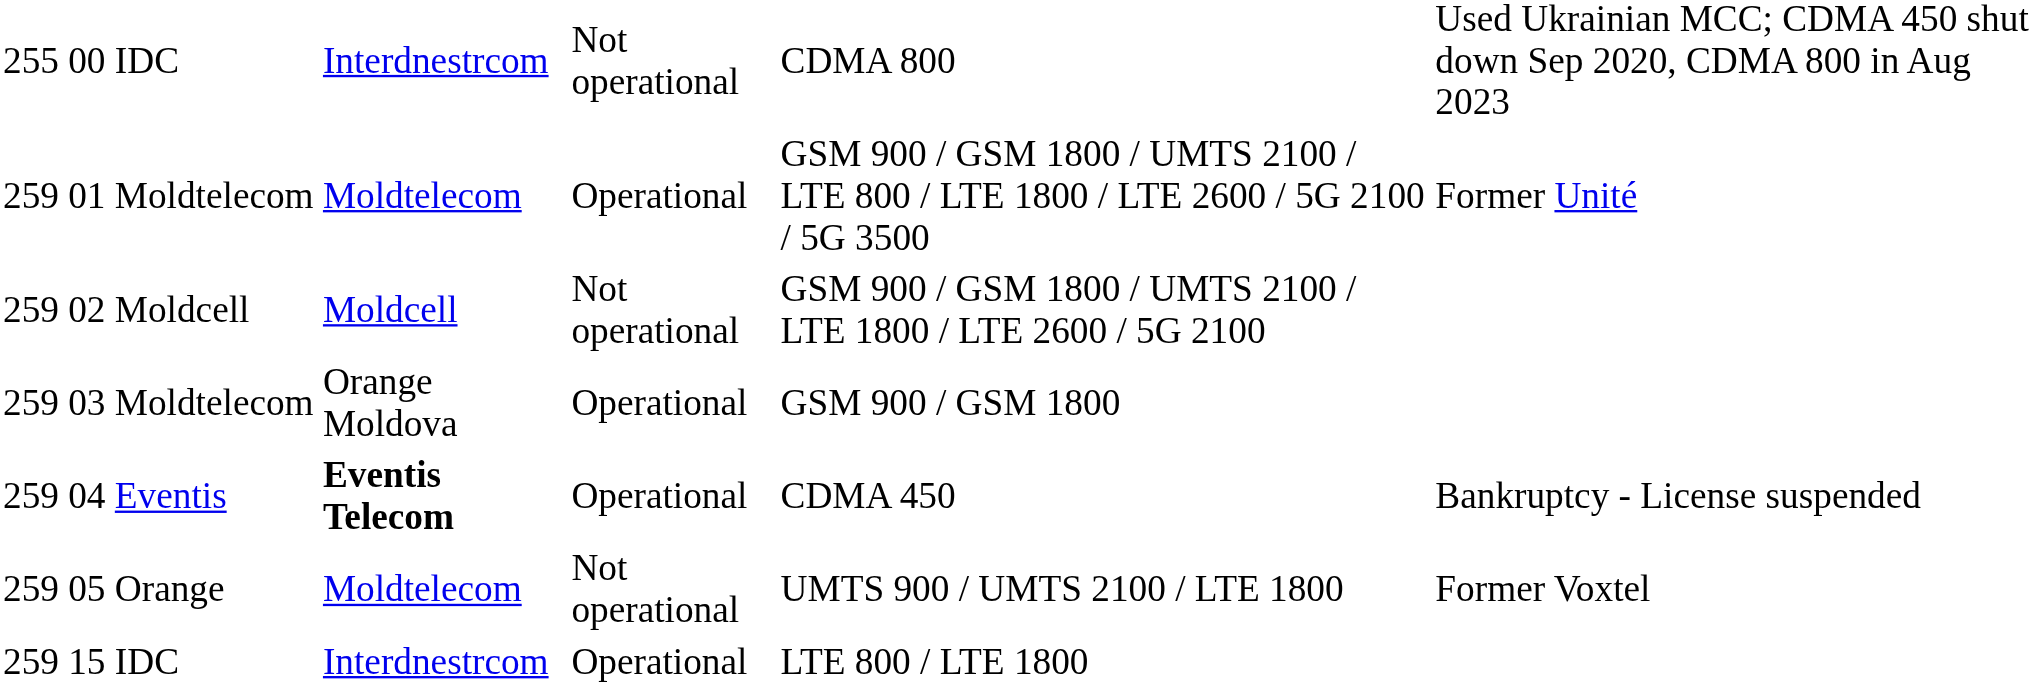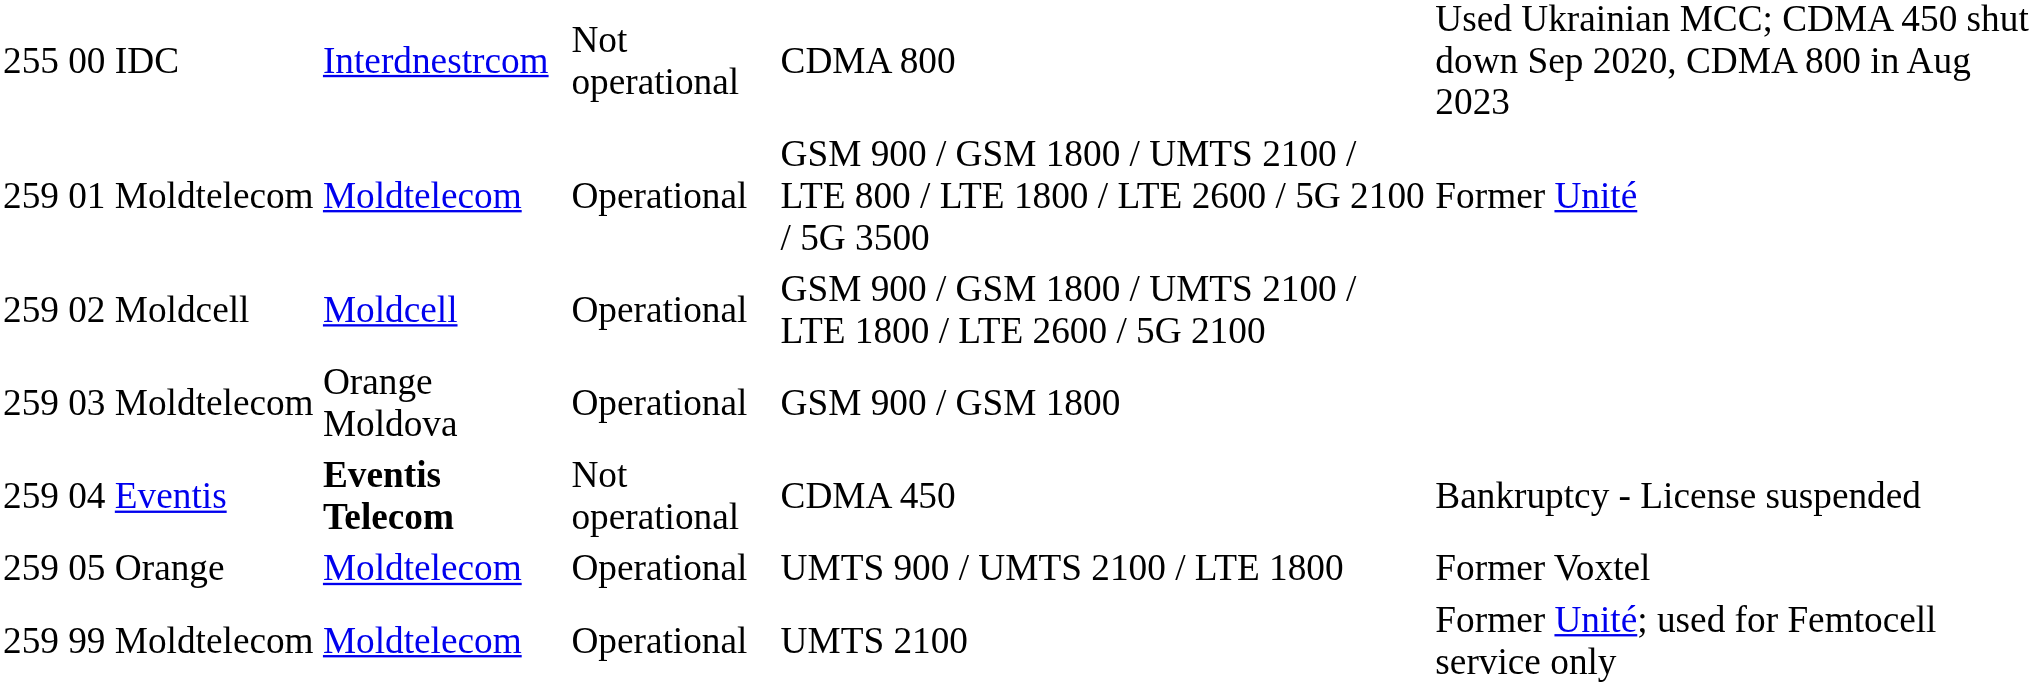02 | column 5: Not operational -> Operational
04 | column 5: Operational -> Not operational
05 | column 5: Not operational -> Operational
- row: 259 | 15 | IDC | Interdnestrcom | Operational | LTE 800 / LTE 1800
+ row: 259 | 99 | Moldtelecom | Moldtelecom | Operational | UMTS 2100 | Former Unité; used for Femtocell service only
